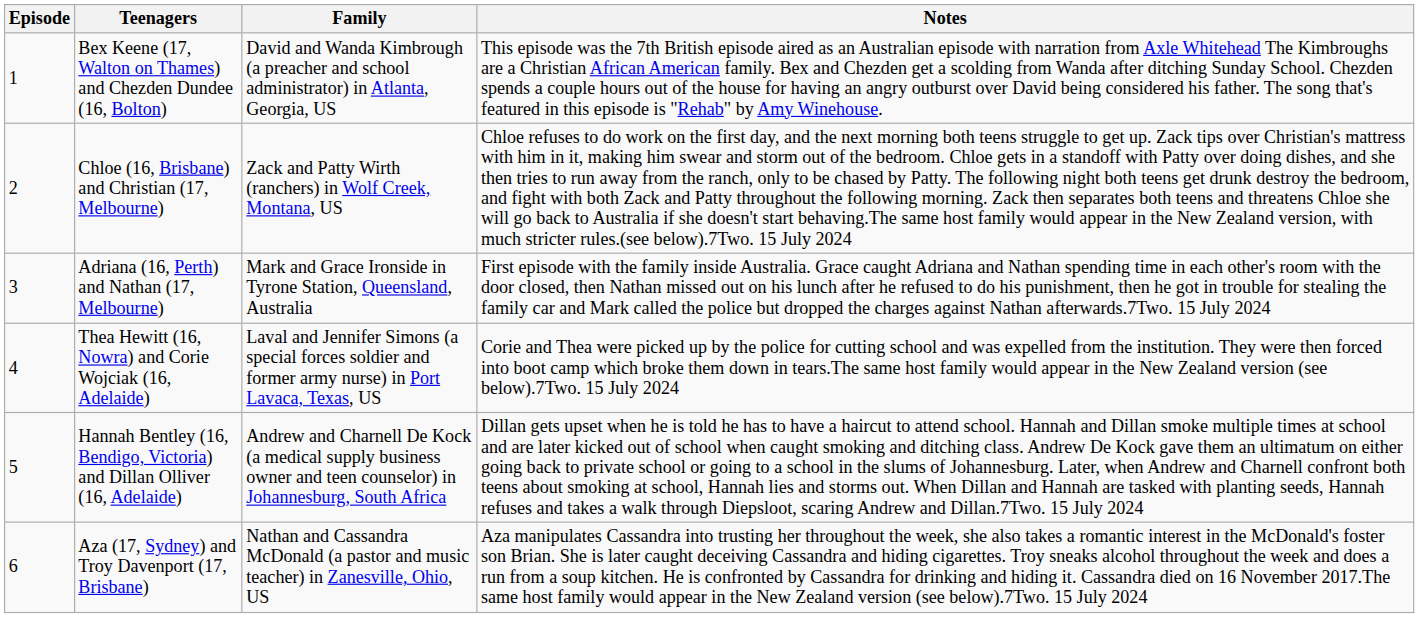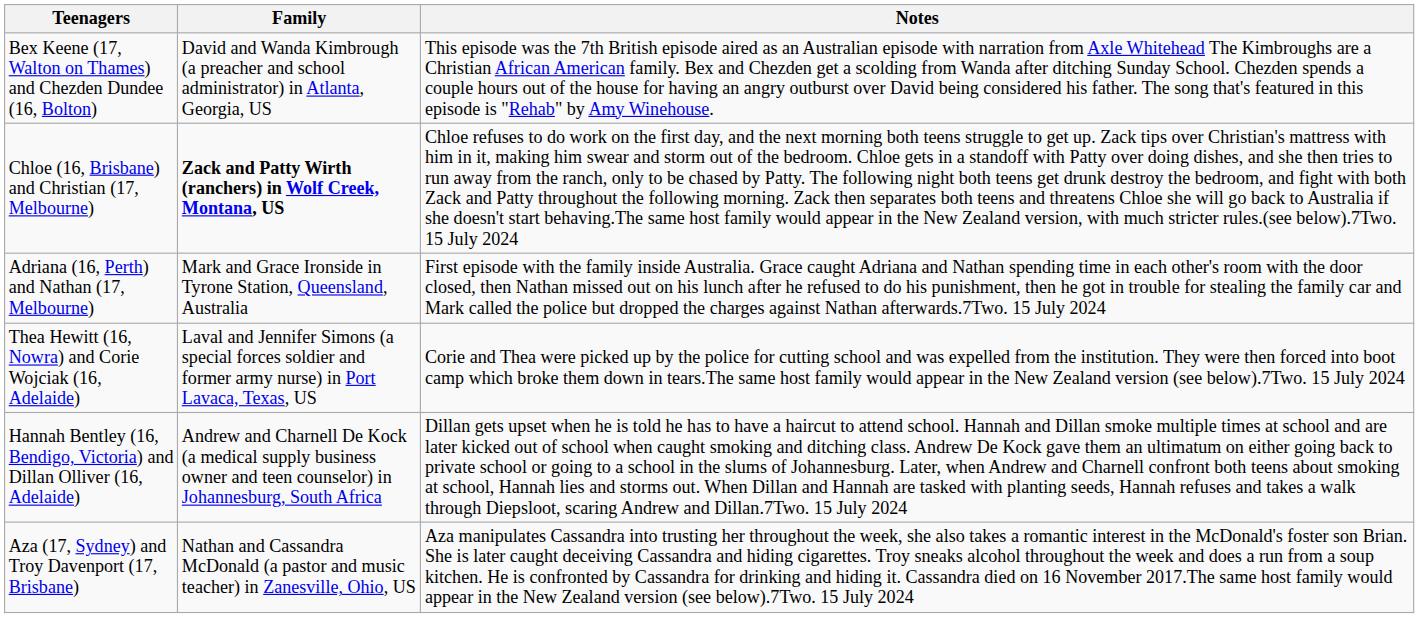- column: Episode | 1 | 2 | 3 | 4 | 5 | 6
Chloe (16, Brisbane) and Christian (17, Melbourne) | Family: normal -> bold
